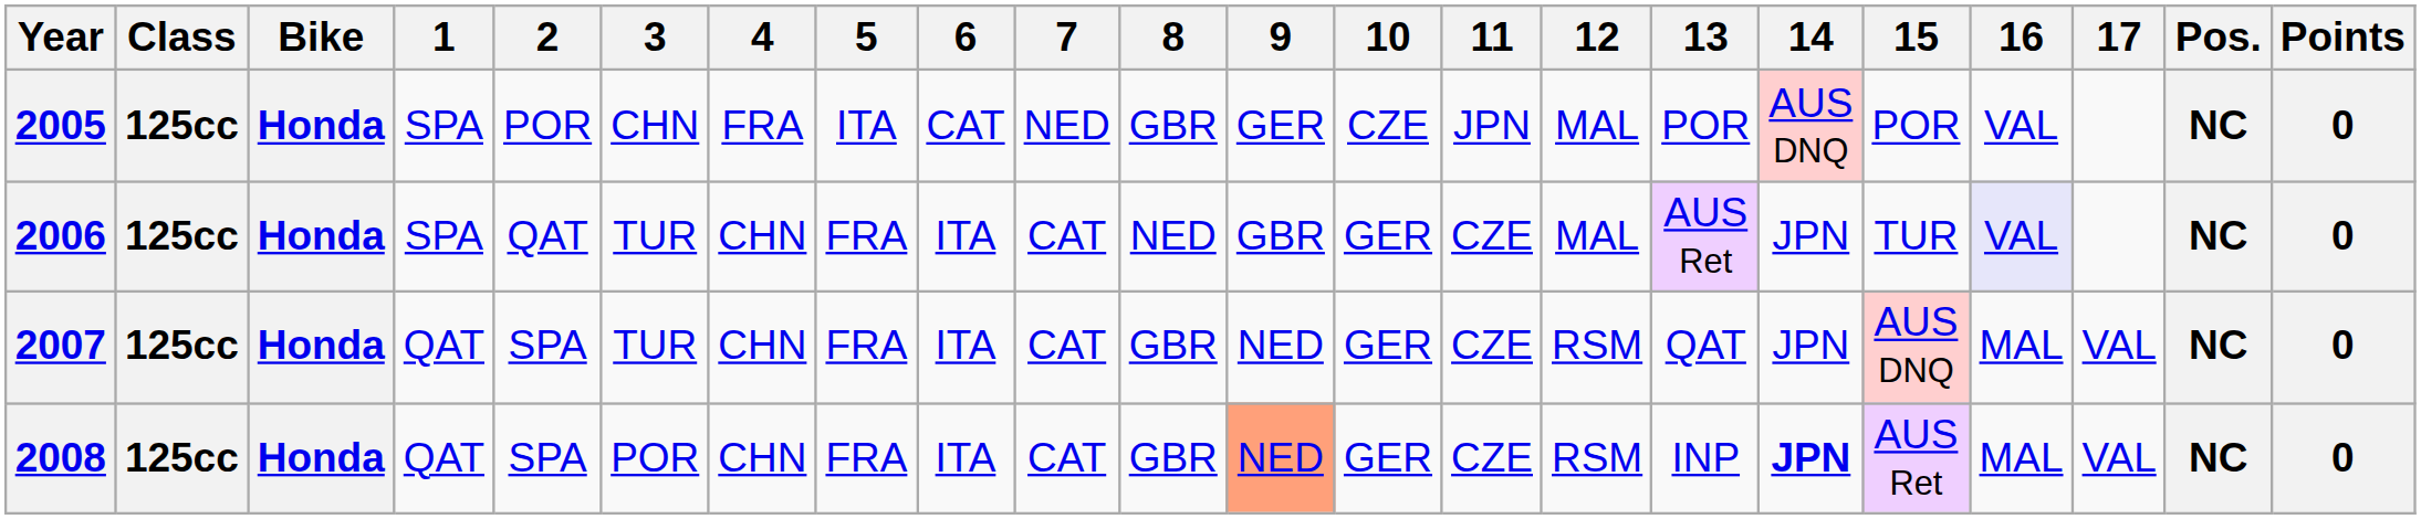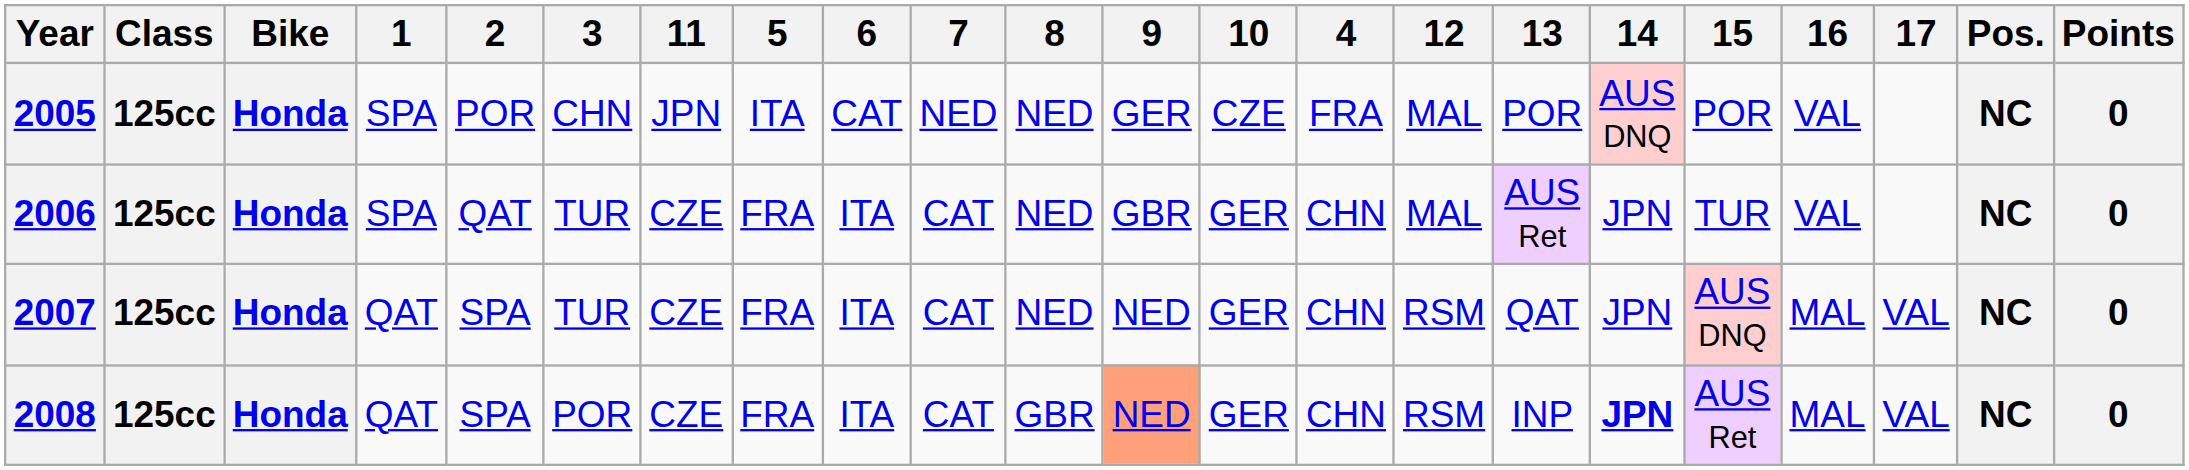columns swapped: 4 <-> 11
2005 | 8: GBR -> NED
2006 | 16: lavender background -> no background
2007 | 8: GBR -> NED
